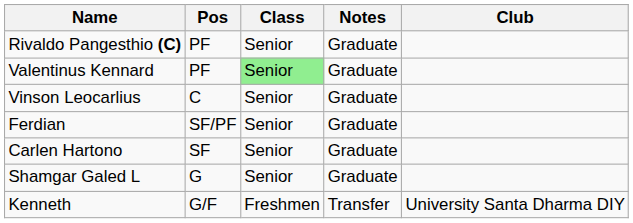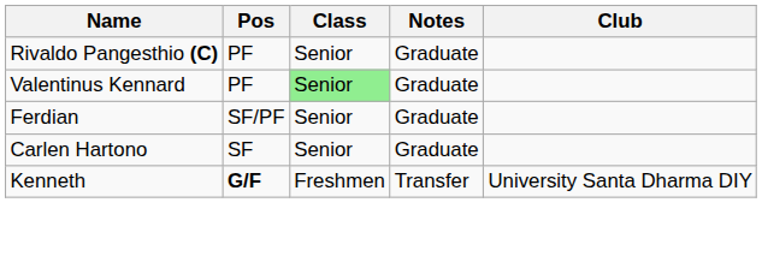- row: Vinson Leocarlius | C | Senior | Graduate
- row: Shamgar Galed L | G | Senior | Graduate
Kenneth | Pos: normal -> bold
